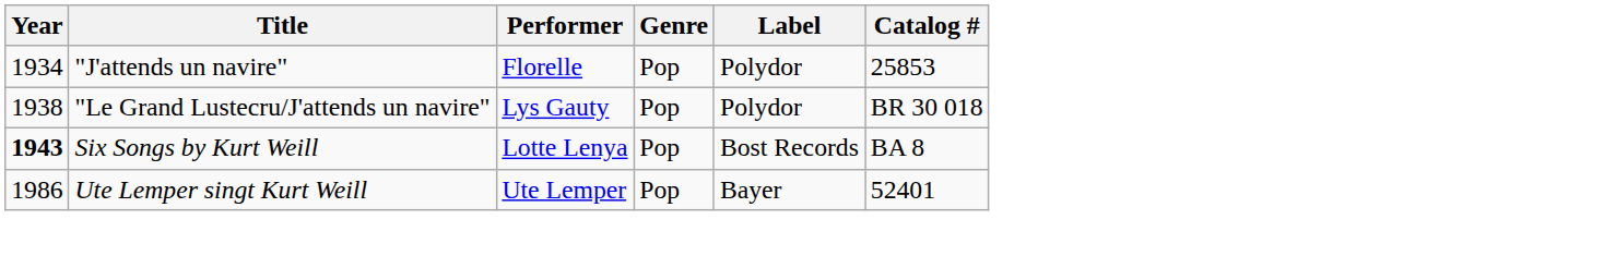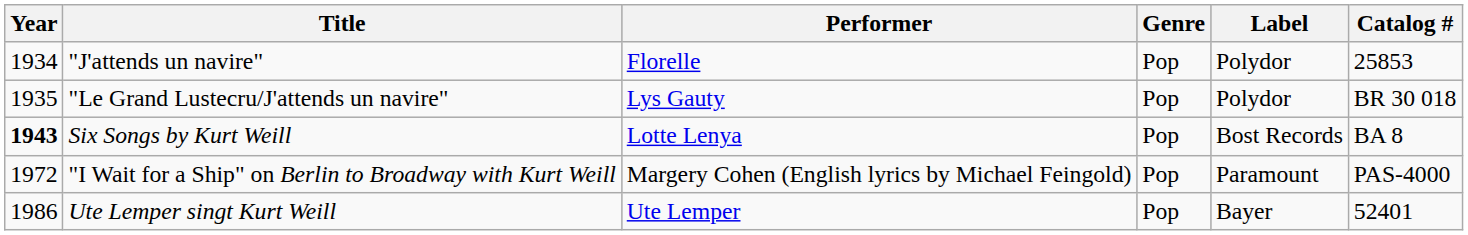"Le Grand Lustecru/J'attends un navire" | Year: 1938 -> 1935
+ row: 1972 | "I Wait for a Ship" on Berlin to Broadway with Kurt Weill | Margery Cohen (English lyrics by Michael Feingold) | Pop | Paramount | PAS-4000
